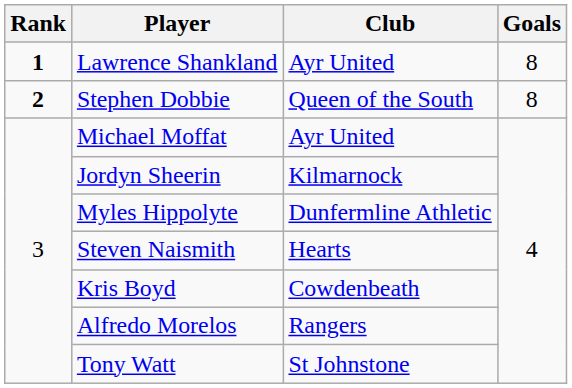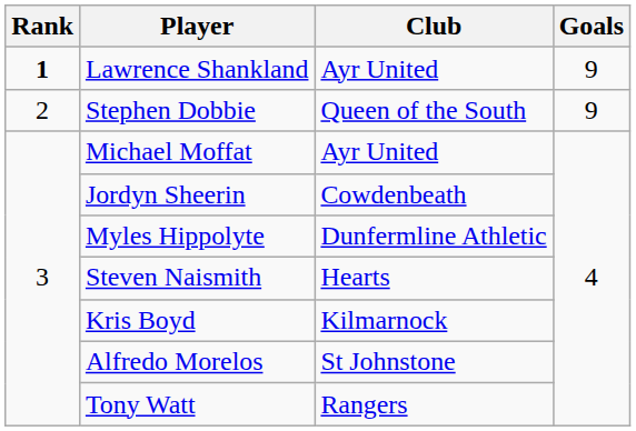Lawrence Shankland | Goals: 8 -> 9
Stephen Dobbie | Rank: bold -> normal
Stephen Dobbie | Goals: 8 -> 9
Jordyn Sheerin | Club: Kilmarnock -> Cowdenbeath
Kris Boyd | Club: Cowdenbeath -> Kilmarnock
Alfredo Morelos | Club: Rangers -> St Johnstone
Tony Watt | Club: St Johnstone -> Rangers
